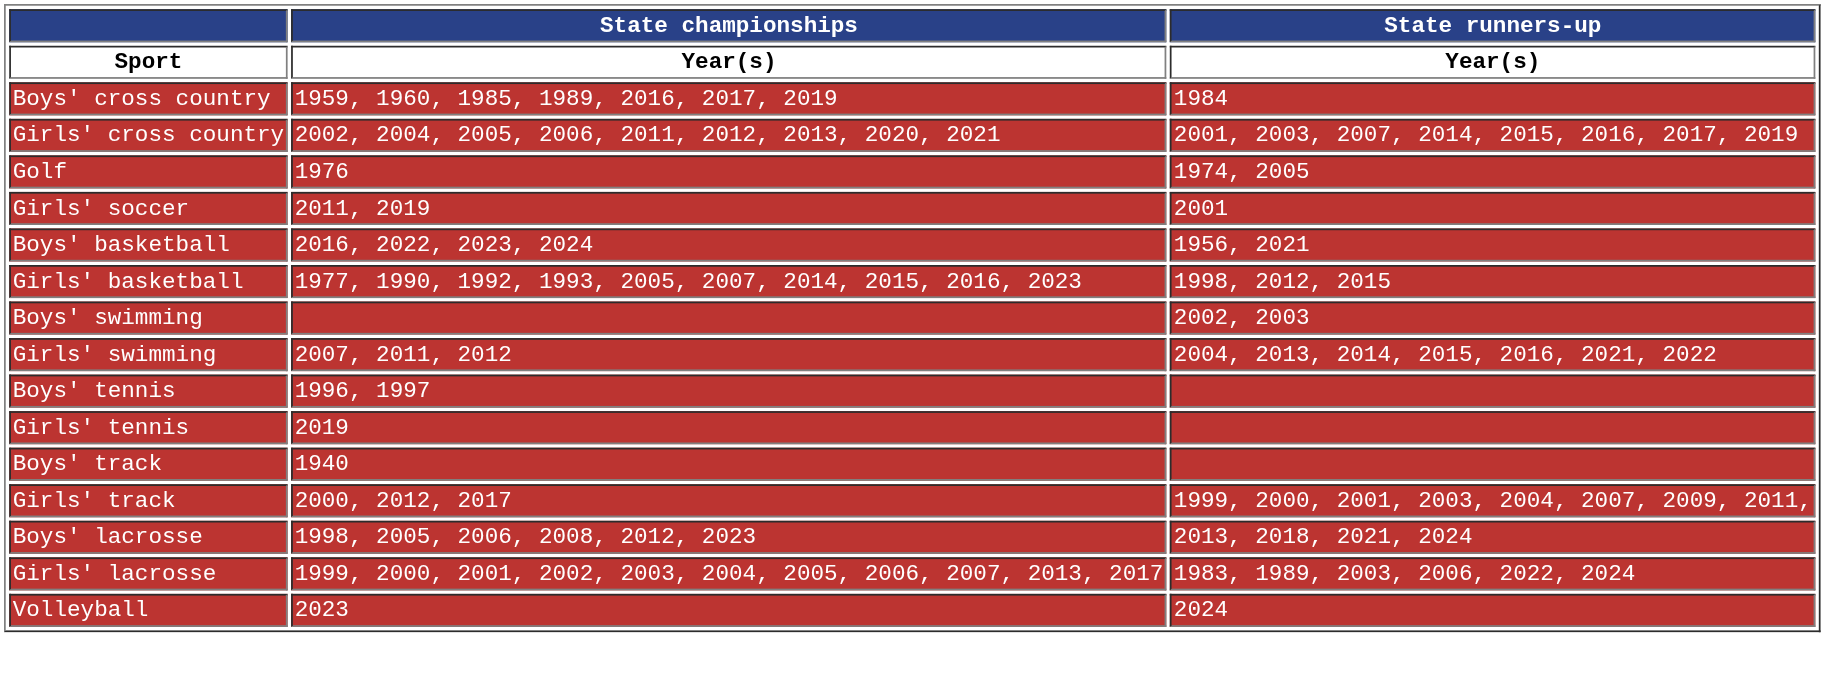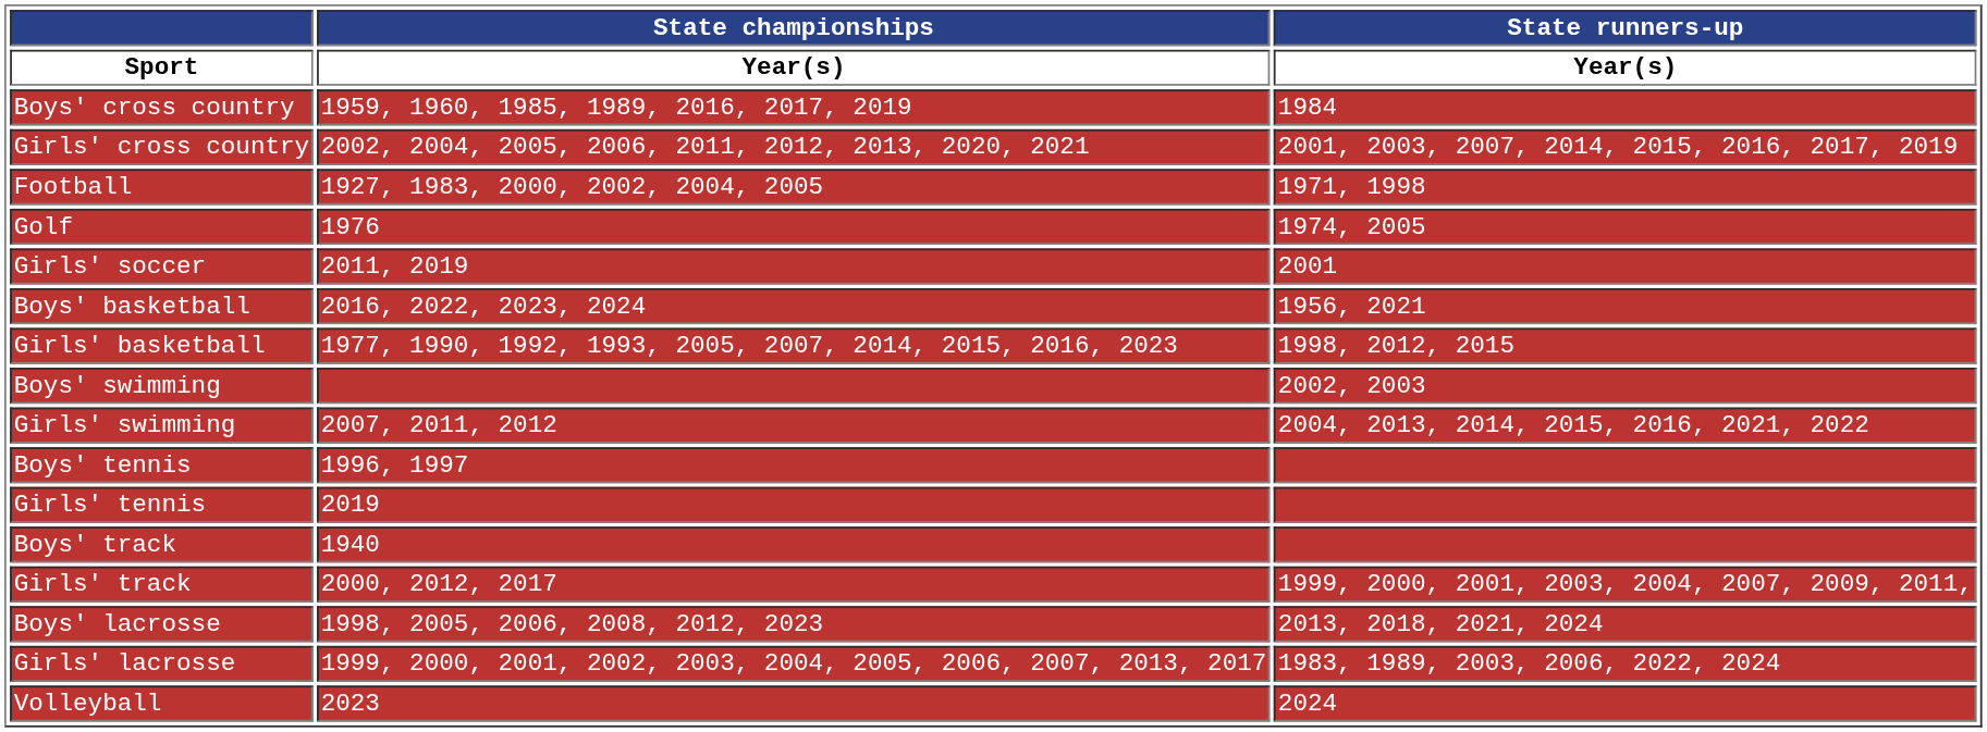+ row: Football | 1927, 1983, 2000, 2002, 2004, 2005 | 1971, 1998
